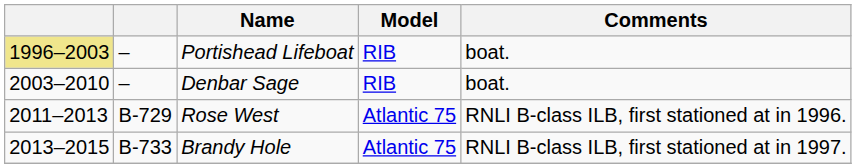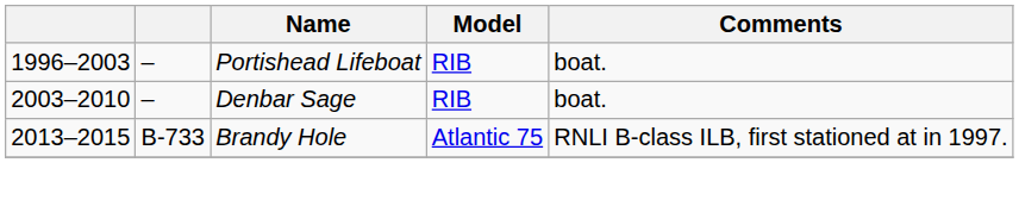Portishead Lifeboat | column 1: khaki background -> no background
- row: 2011–2013 | B-729 | Rose West | Atlantic 75 | RNLI B-class ILB, first stationed at in 1996.
